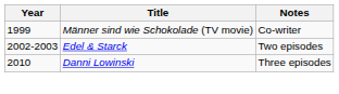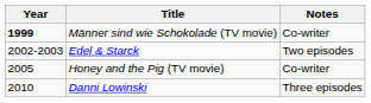Männer sind wie Schokolade (TV movie) | Year: normal -> bold
+ row: 2005 | Honey and the Pig (TV movie) | Co-writer
